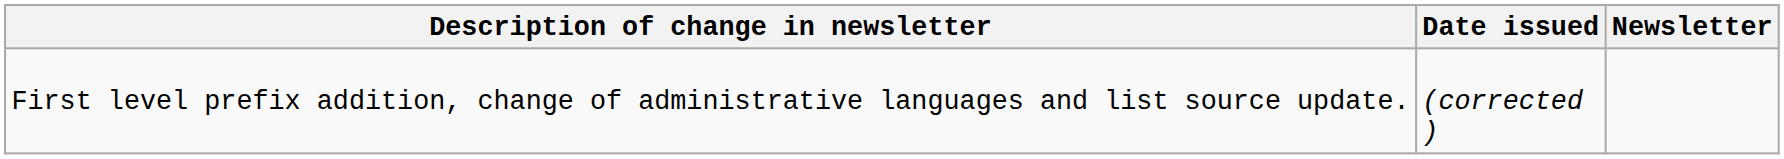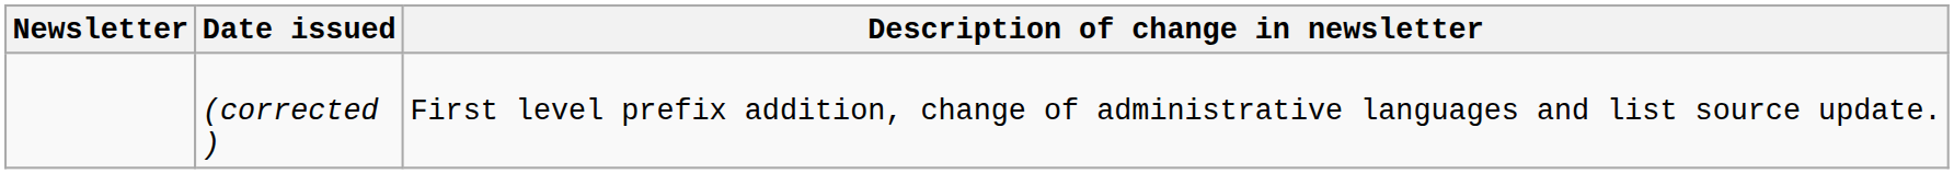columns swapped: Newsletter <-> Description of change in newsletter
